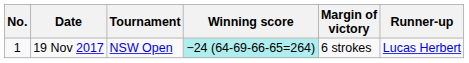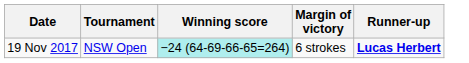- column: No. | 1
19 Nov 2017 | Runner-up: normal -> bold
